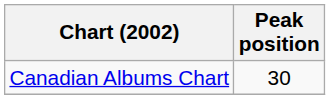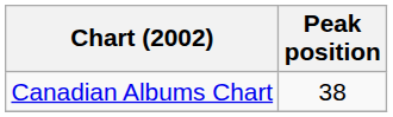Canadian Albums Chart | Peak position: 30 -> 38
